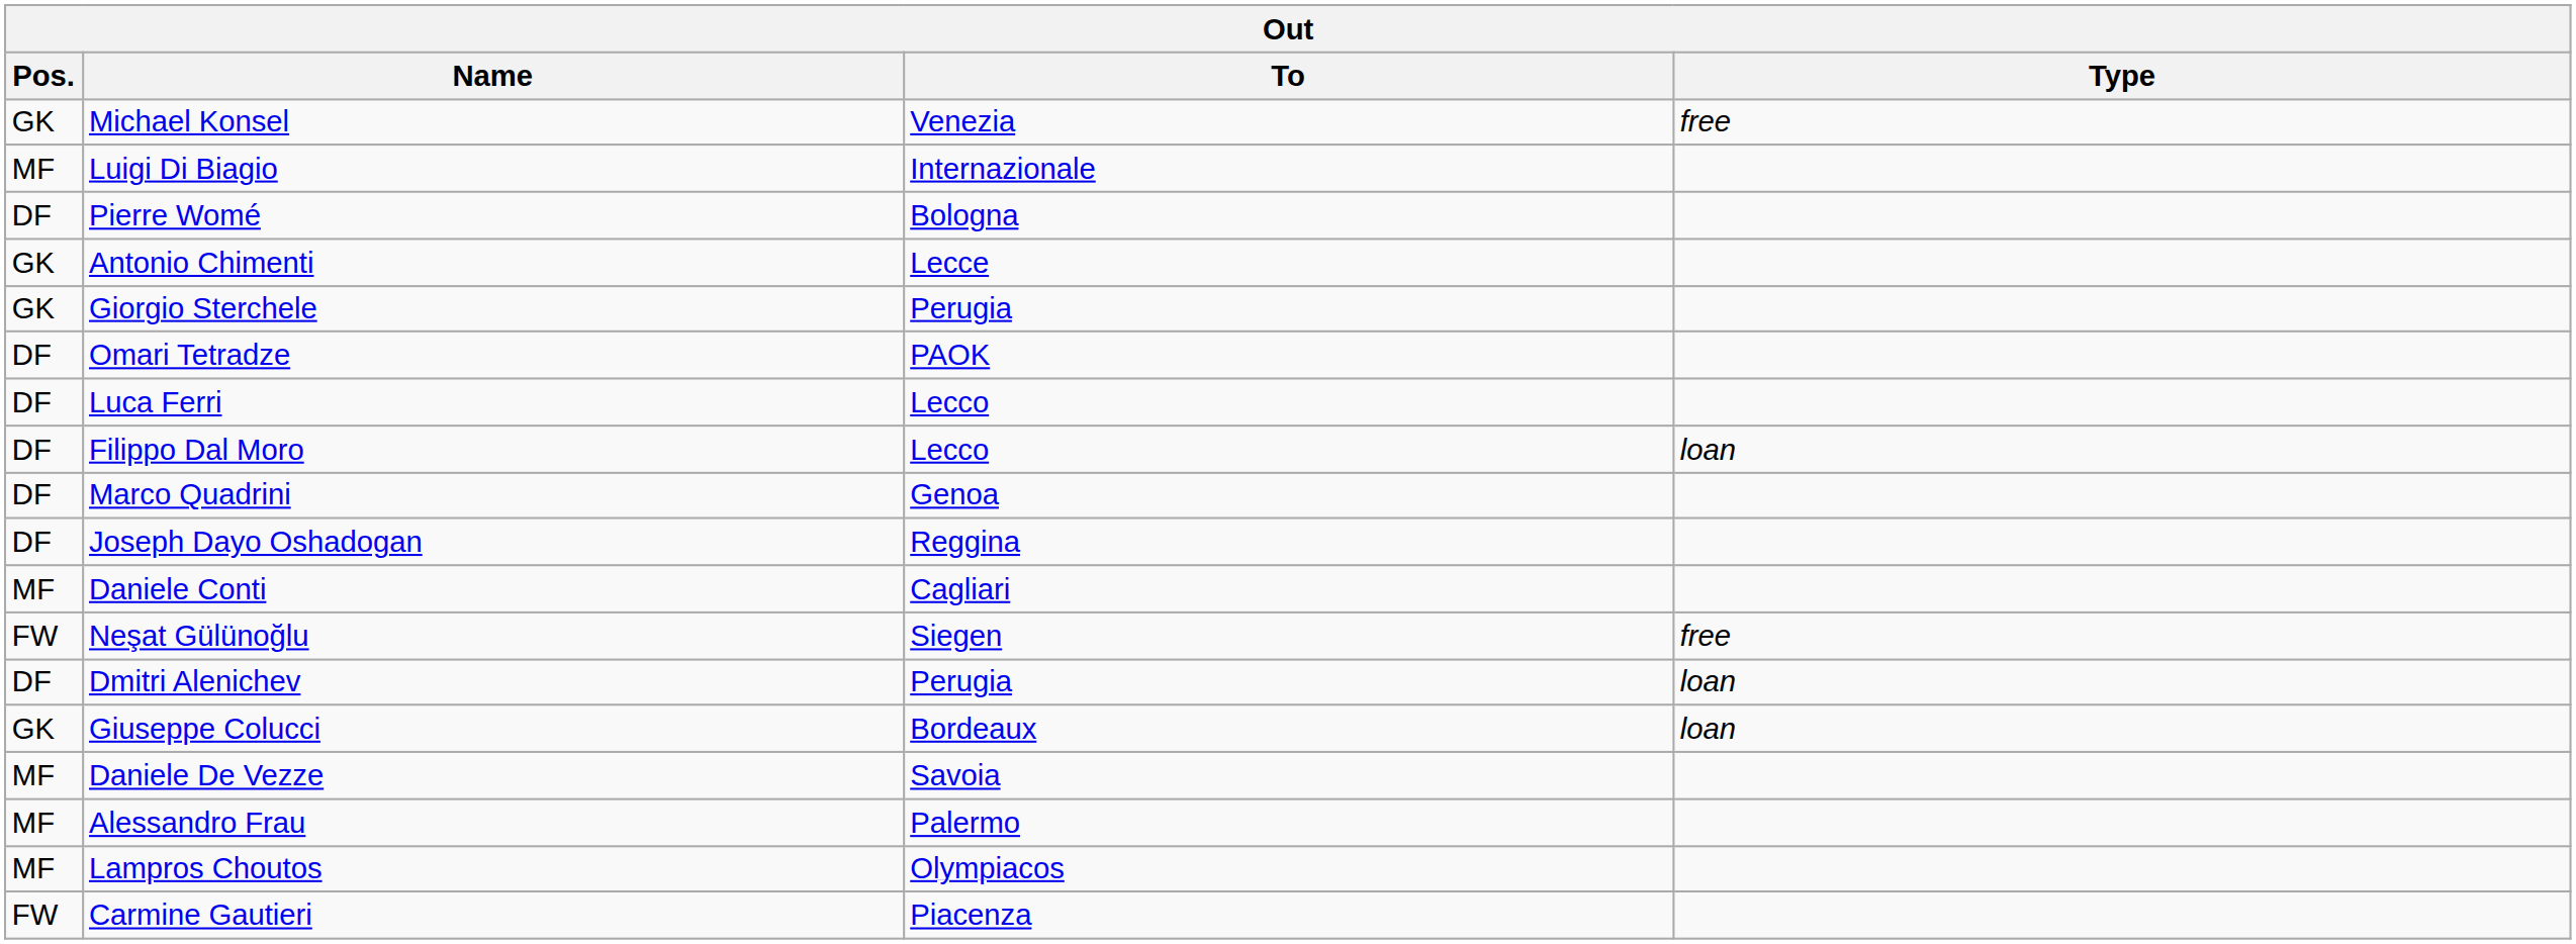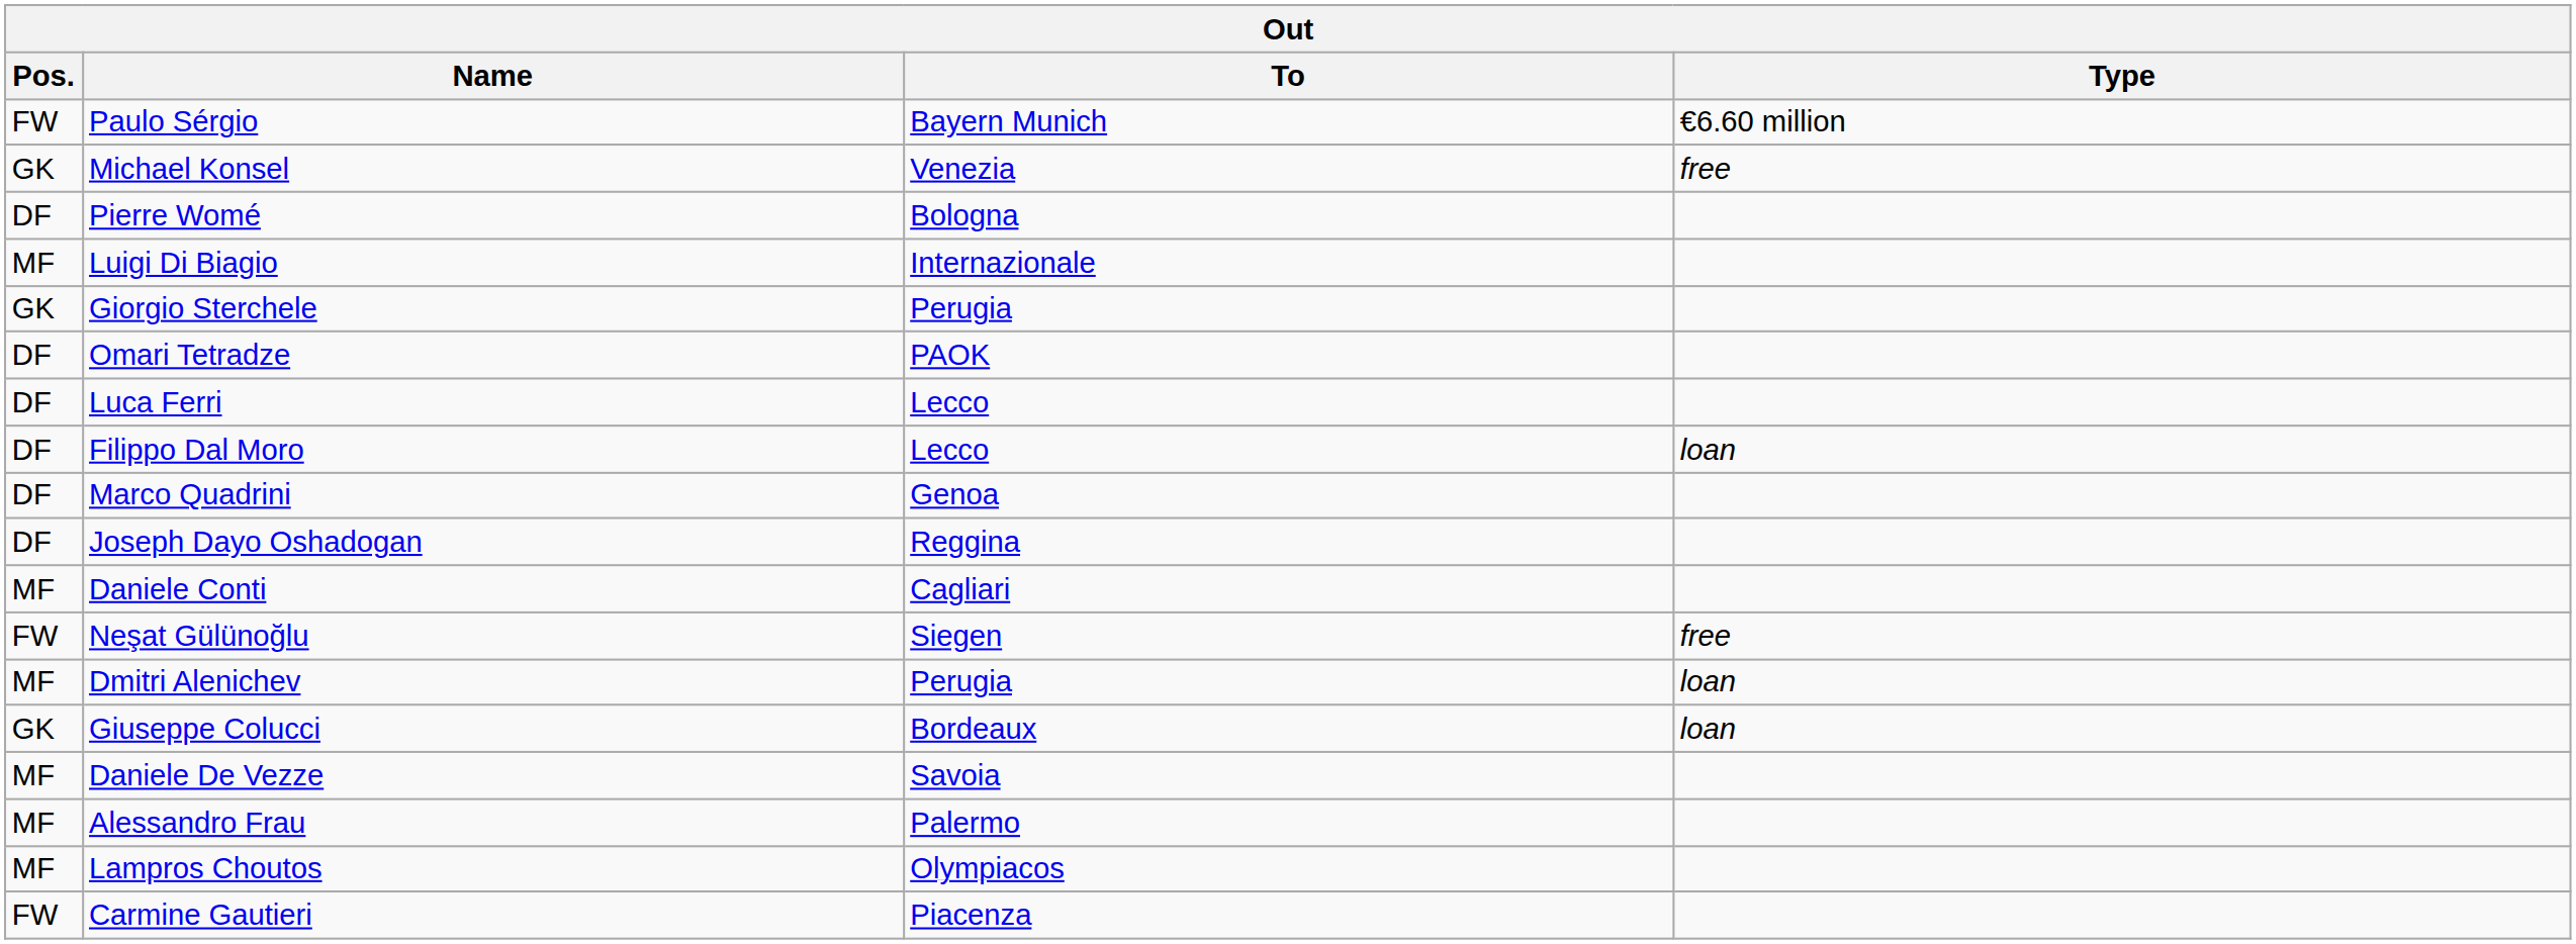+ row: FW | Paulo Sérgio | Bayern Munich | €6.60 million
rows swapped: Luigi Di Biagio <-> Pierre Womé
- row: GK | Antonio Chimenti | Lecce
Dmitri Alenichev | Pos.: DF -> MF
